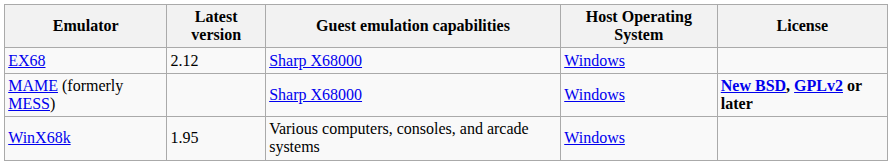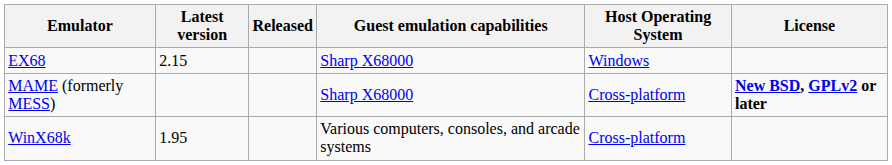+ column: Released
EX68 | Latest version: 2.12 -> 2.15
MAME (formerly MESS) | Host Operating System: Windows -> Cross-platform
WinX68k | Host Operating System: Windows -> Cross-platform
